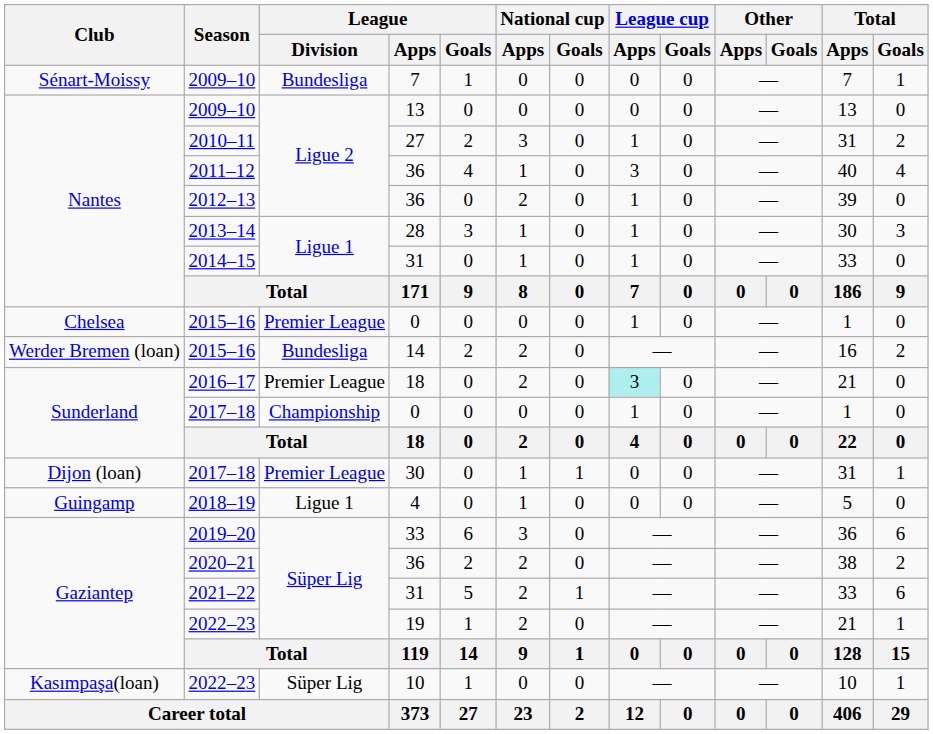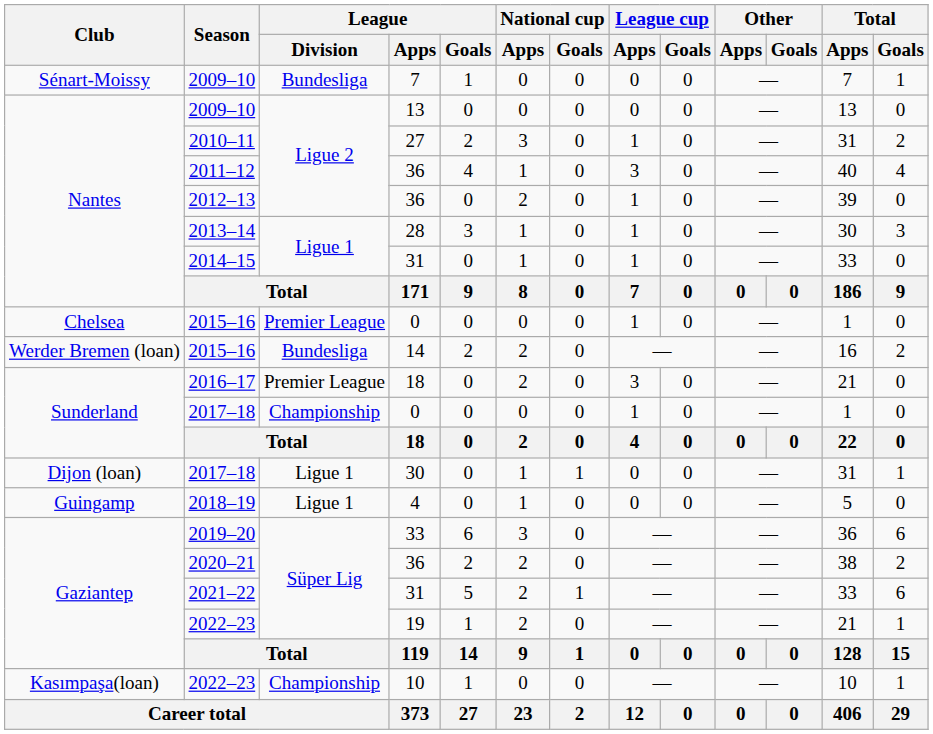2016–17 | League cup / Apps: paleturquoise background -> no background
2017–18 / 30 | League / Division: Premier League -> Ligue 1
2022–23 / 10 | League / Division: Süper Lig -> Championship
